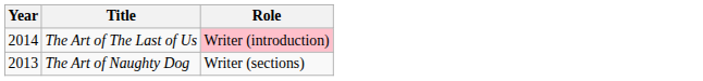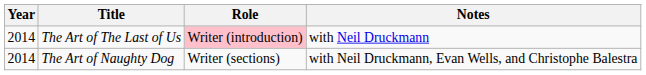+ column: Notes | with Neil Druckmann | with Neil Druckmann, Evan Wells, and Christophe Balestra
The Art of Naughty Dog | Year: 2013 -> 2014
